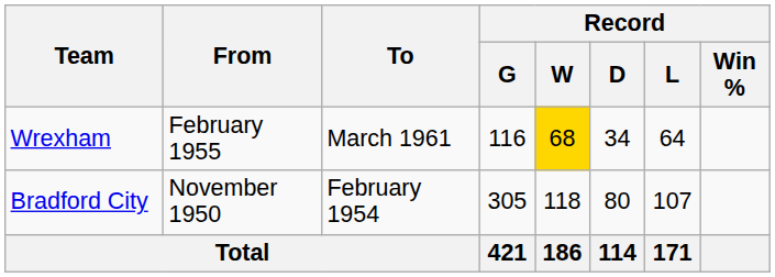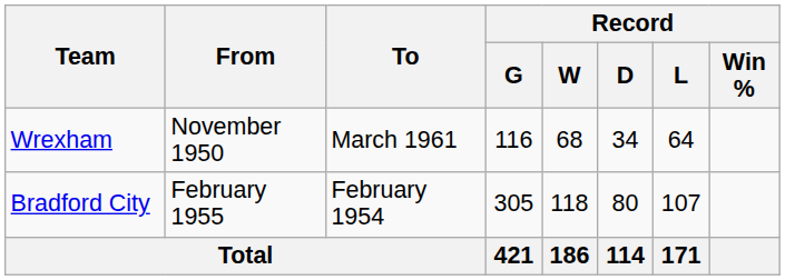Wrexham | From: February 1955 -> November 1950
Wrexham | Record / W: gold background -> no background
Bradford City | From: November 1950 -> February 1955
